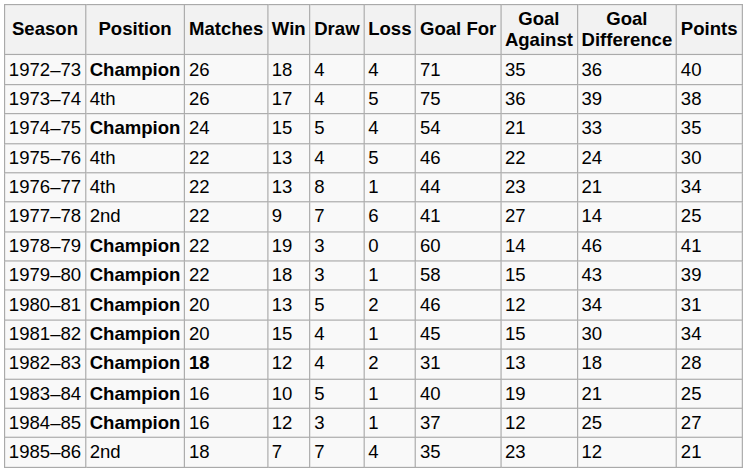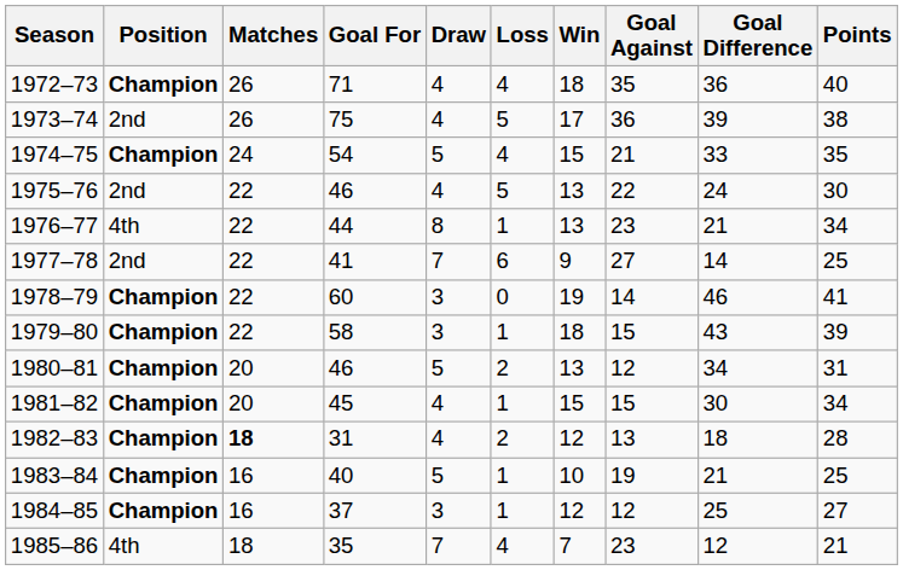columns swapped: Win <-> Goal For
1973–74 | Position: 4th -> 2nd
1975–76 | Position: 4th -> 2nd
1985–86 | Position: 2nd -> 4th
